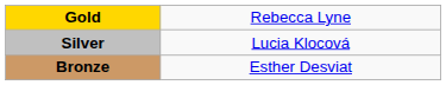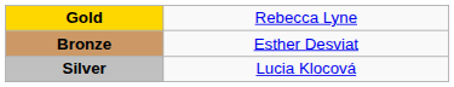rows swapped: Silver <-> Bronze
